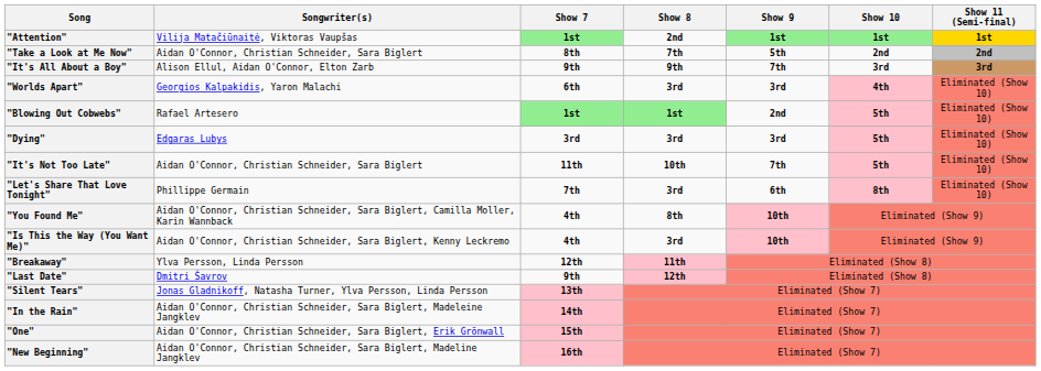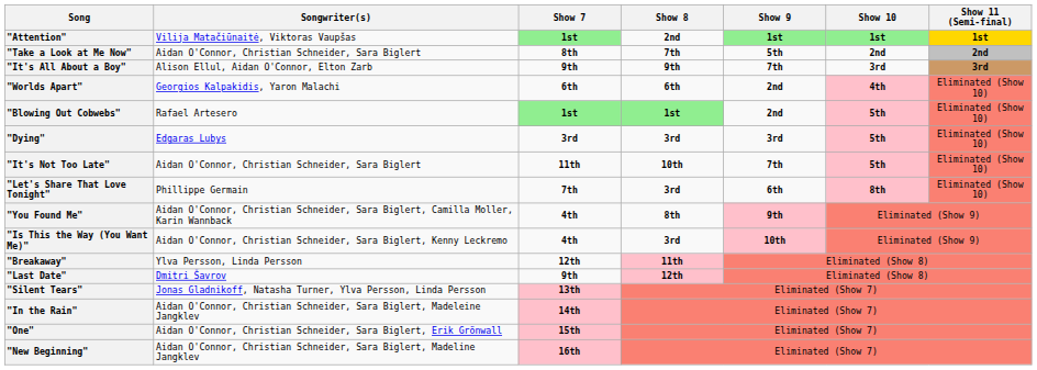"Worlds Apart" | Show 8: 3rd -> 6th
"Worlds Apart" | Show 9: 3rd -> 2nd
"You Found Me" | Show 9: 10th -> 9th
